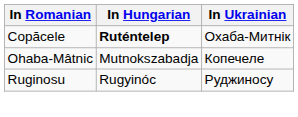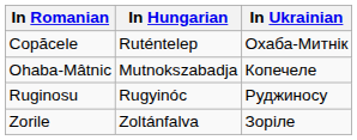Copăcele | In Hungarian: bold -> normal
+ row: Zorile | Zoltánfalva | Зоріле
